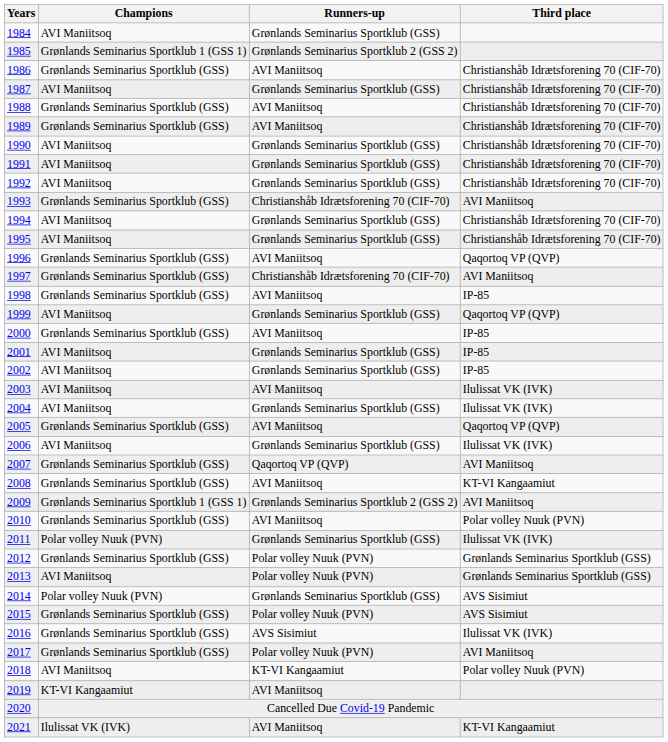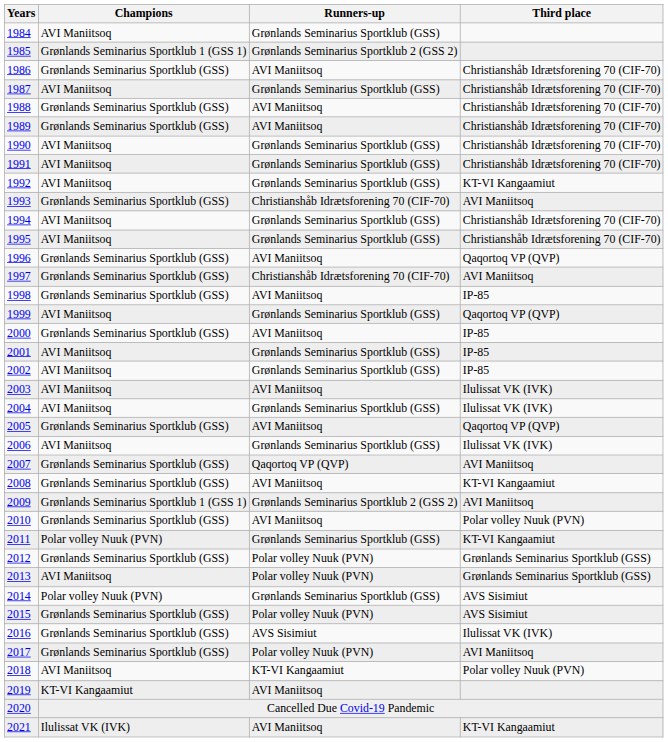1992 | Third place: Christianshåb Idrætsforening 70 (CIF-70) -> KT-VI Kangaamiut
2011 | Third place: Ilulissat VK (IVK) -> KT-VI Kangaamiut
